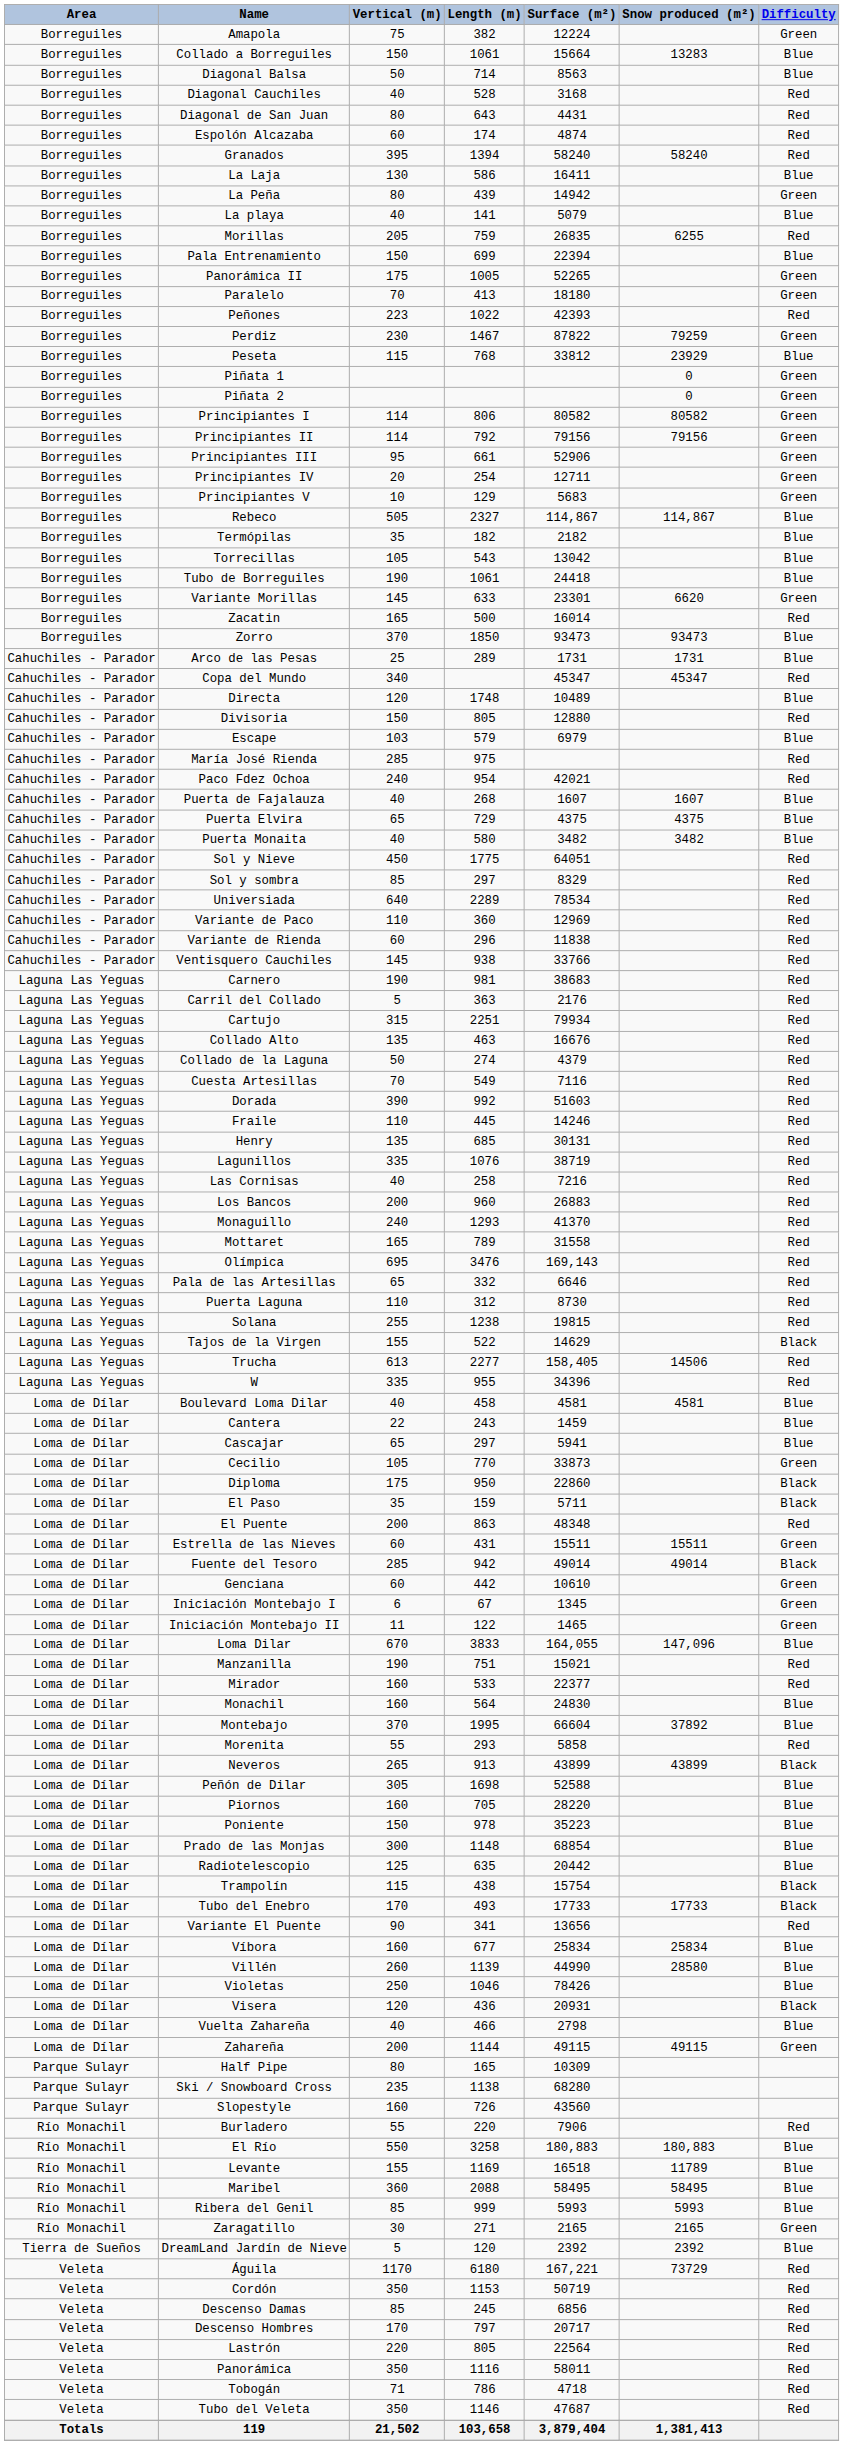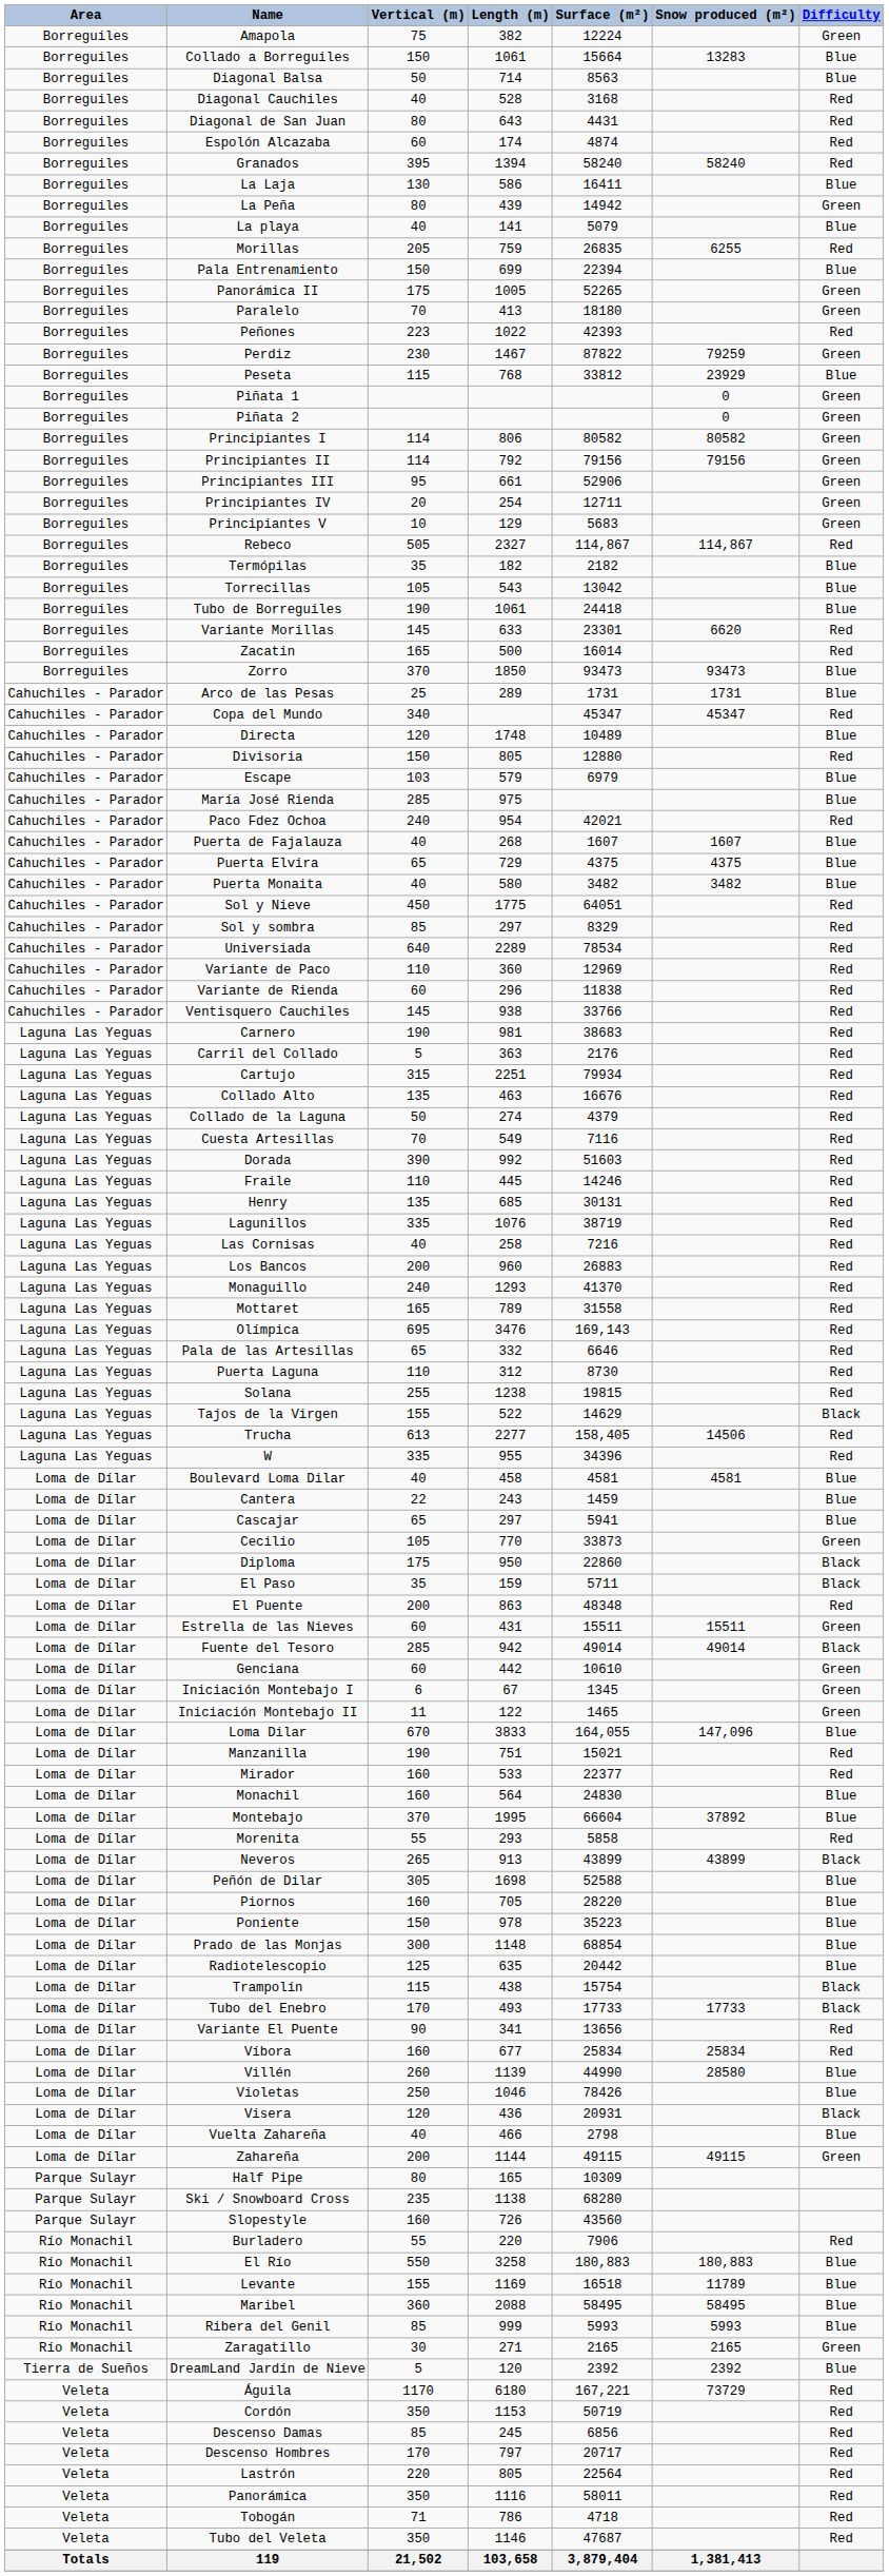Rebeco | Difficulty: Blue -> Red
Variante Morillas | Difficulty: Green -> Red
María José Rienda | Difficulty: Red -> Blue
Víbora | Difficulty: Blue -> Red
